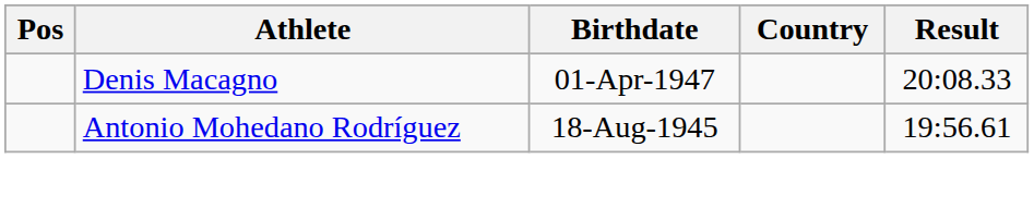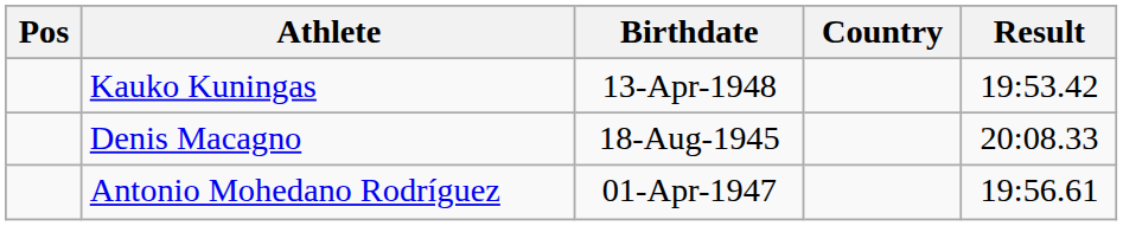+ row: Kauko Kuningas | 13-Apr-1948 | 19:53.42
Denis Macagno | Birthdate: 01-Apr-1947 -> 18-Aug-1945
Antonio Mohedano Rodríguez | Birthdate: 18-Aug-1945 -> 01-Apr-1947
